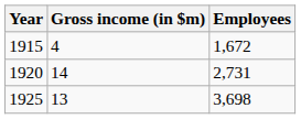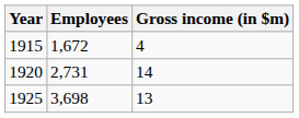columns swapped: Gross income (in $m) <-> Employees
